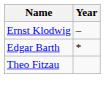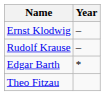+ row: Rudolf Krause | –
